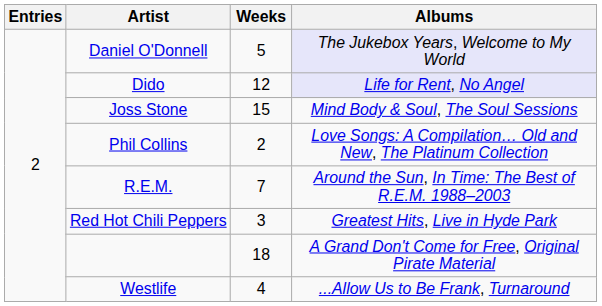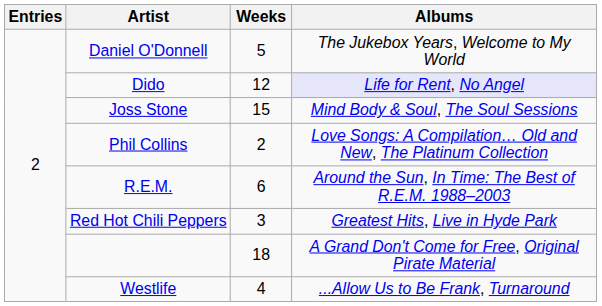Daniel O'Donnell | Albums: lavender background -> no background
R.E.M. | Weeks: 7 -> 6
